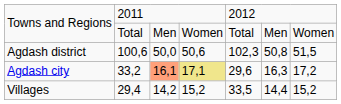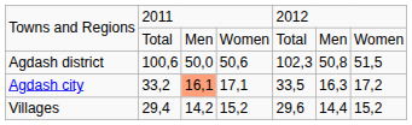Agdash city | column 4: khaki background -> no background
Agdash city | column 5: 29,6 -> 33,5
Villages | column 5: 33,5 -> 29,6
